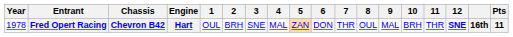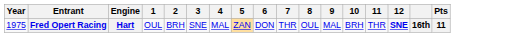- column: Chassis | Chevron B42
Fred Opert Racing | Year: 1978 -> 1975
